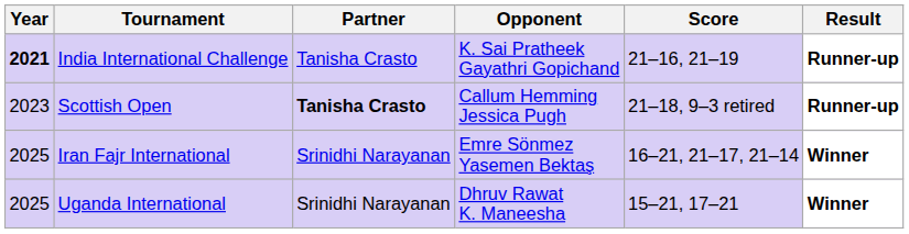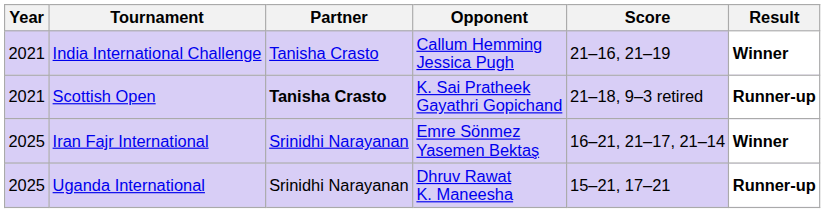India International Challenge | Year: bold -> normal
India International Challenge | Opponent: K. Sai Pratheek Gayathri Gopichand -> Callum Hemming Jessica Pugh
India International Challenge | Result: Runner-up -> Winner
Scottish Open | Year: 2023 -> 2021
Scottish Open | Opponent: Callum Hemming Jessica Pugh -> K. Sai Pratheek Gayathri Gopichand
Uganda International | Result: Winner -> Runner-up
